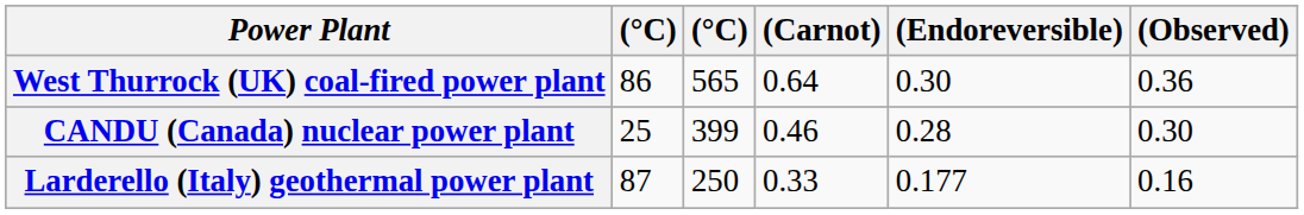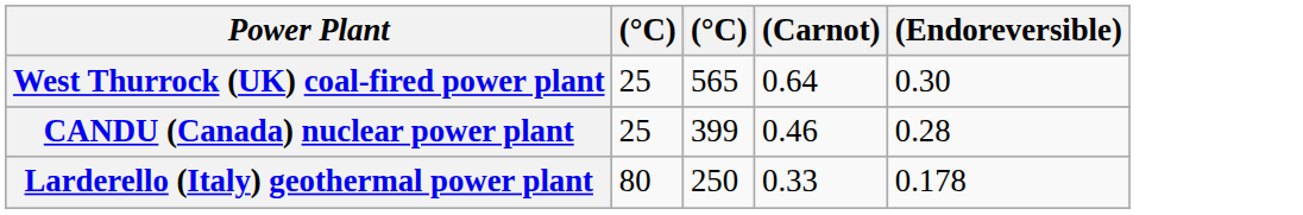- column: (Observed) | 0.36 | 0.30 | 0.16
West Thurrock (UK) coal-fired power plant | column 2: 86 -> 25
Larderello (Italy) geothermal power plant | column 2: 87 -> 80
Larderello (Italy) geothermal power plant | (Endoreversible): 0.177 -> 0.178
